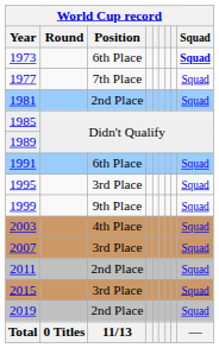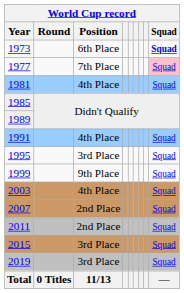1977 | Squad: no background -> pink background
1981 | Position: 2nd Place -> 4th Place
1991 | Position: 6th Place -> 4th Place
2007 | Position: 3rd Place -> 2nd Place
2019 | Position: 2nd Place -> 3rd Place
